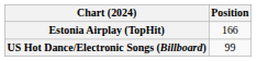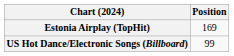Estonia Airplay (TopHit) | Position: 166 -> 169
